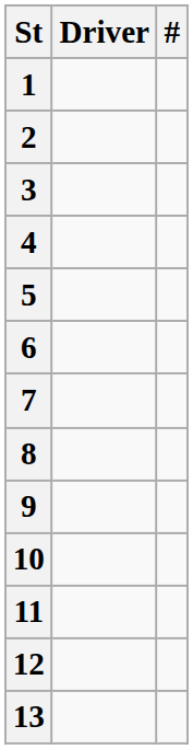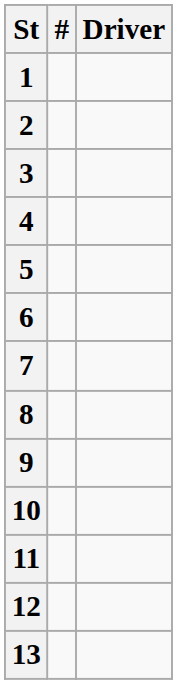columns swapped: # <-> Driver
